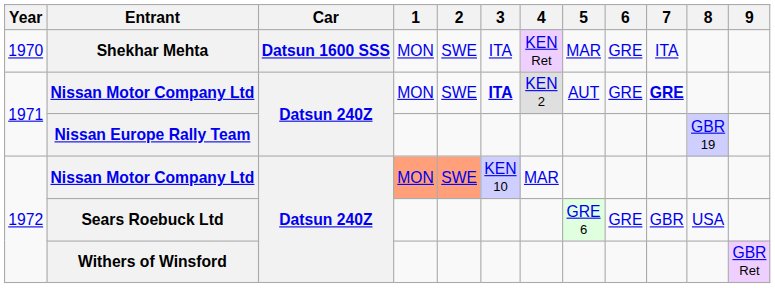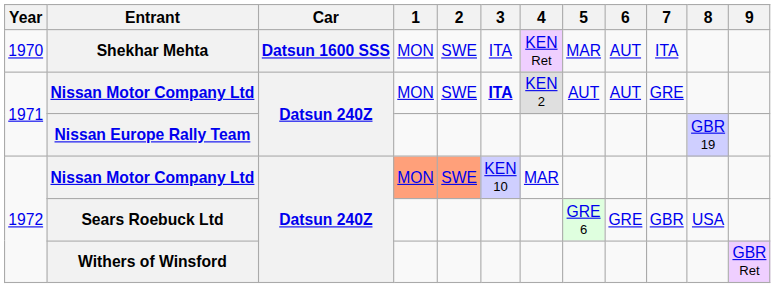Shekhar Mehta | 6: GRE -> AUT
1971 / Nissan Motor Company Ltd | 6: GRE -> AUT
1971 / Nissan Motor Company Ltd | 7: bold -> normal
